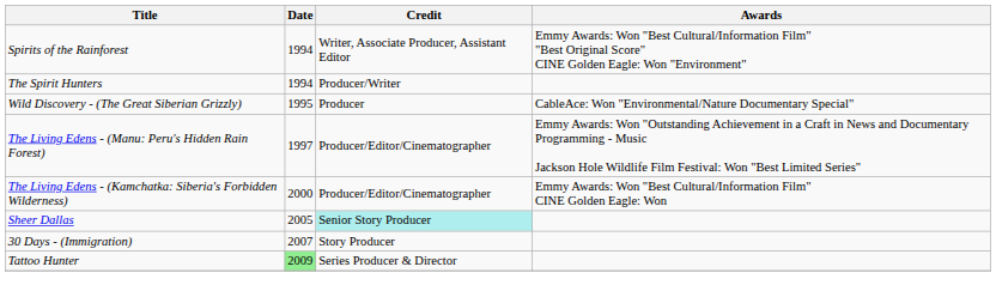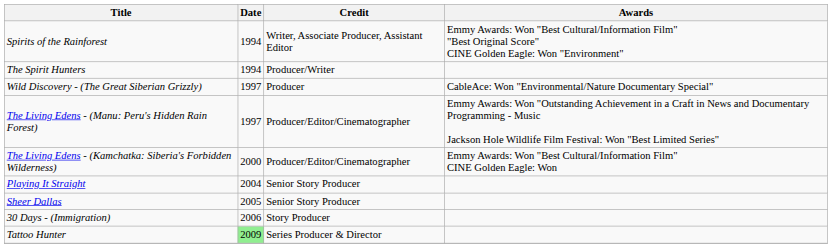Wild Discovery - (The Great Siberian Grizzly) | Date: 1995 -> 1997
+ row: Playing It Straight | 2004 | Senior Story Producer
Sheer Dallas | Credit: paleturquoise background -> no background
30 Days - (Immigration) | Date: 2007 -> 2006
